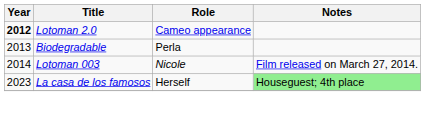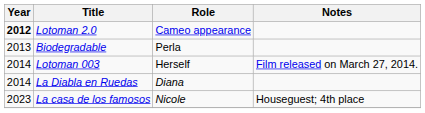Lotoman 003 | Role: Nicole -> Herself
+ row: 2014 | La Diabla en Ruedas | Diana
La casa de los famosos | Role: Herself -> Nicole
La casa de los famosos | Notes: lightgreen background -> no background
